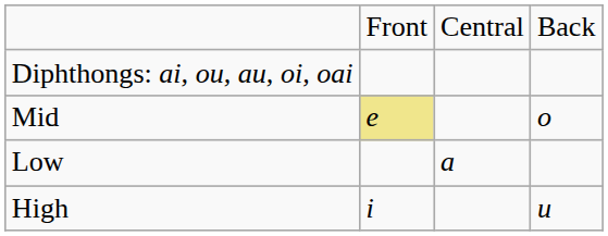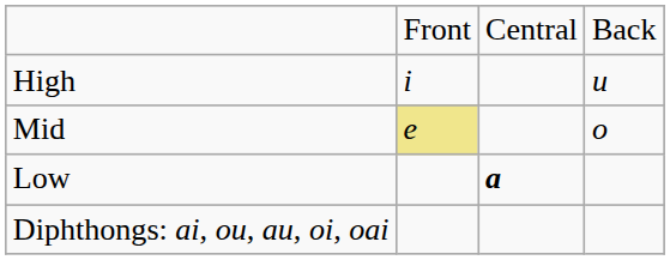rows swapped: High <-> Diphthongs: ai, ou, au, oi, oai
Low | column 3: normal -> bold
